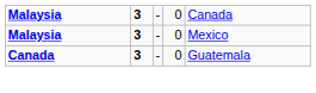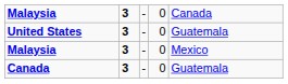+ row: United States | 3 | - | 0 | Guatemala
